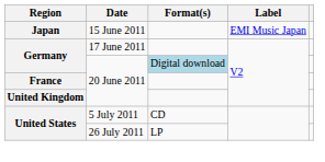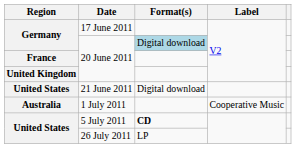- row: Japan | 15 June 2011 | EMI Music Japan
+ row: United States | 21 June 2011 | Digital download
+ row: Australia | 1 July 2011 | Cooperative Music
5 July 2011 | Format(s): normal -> bold
